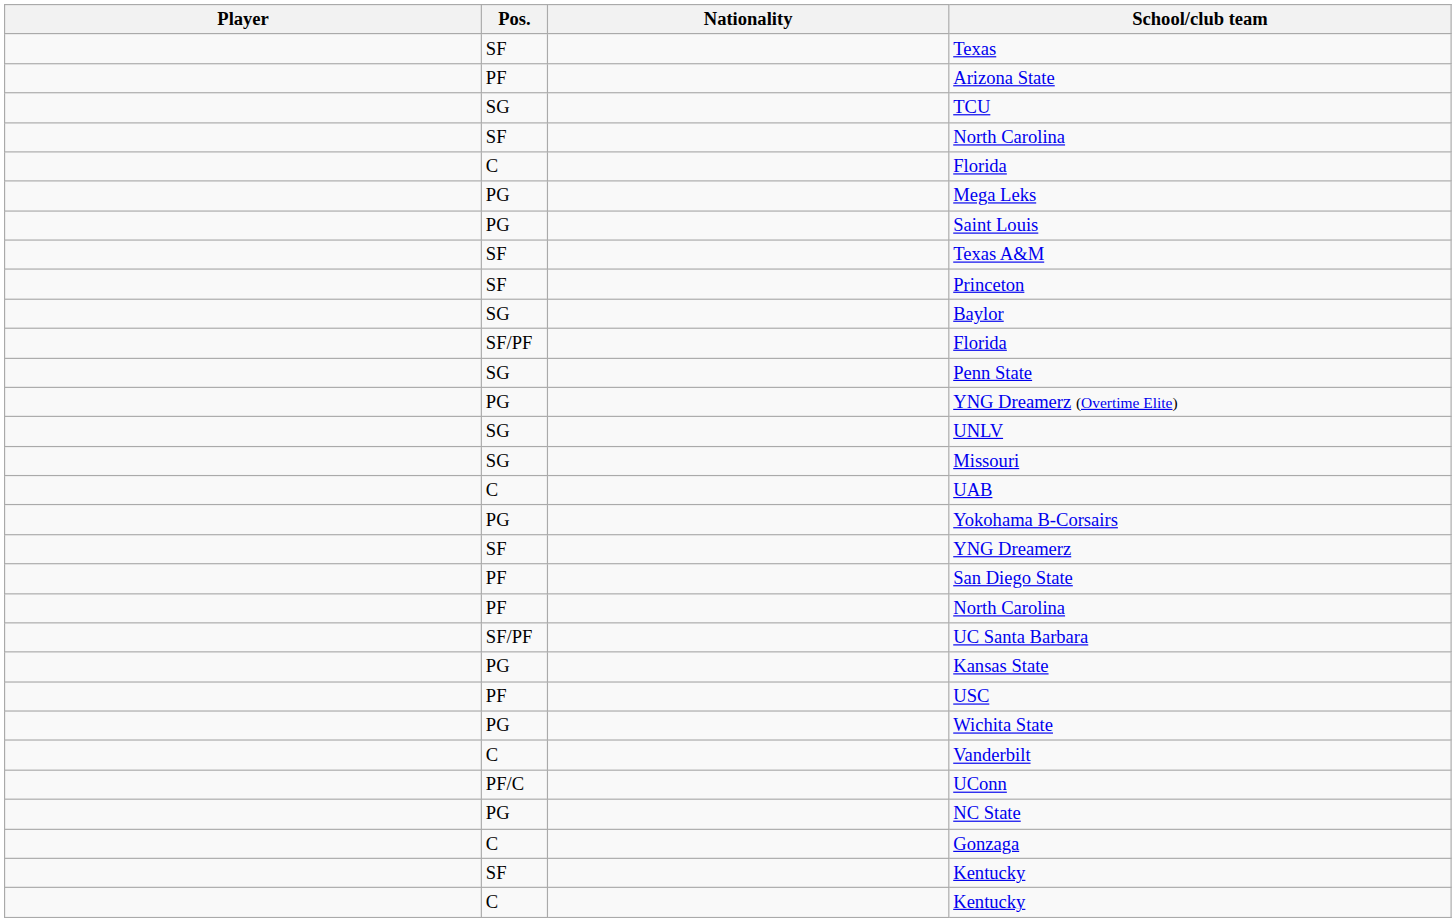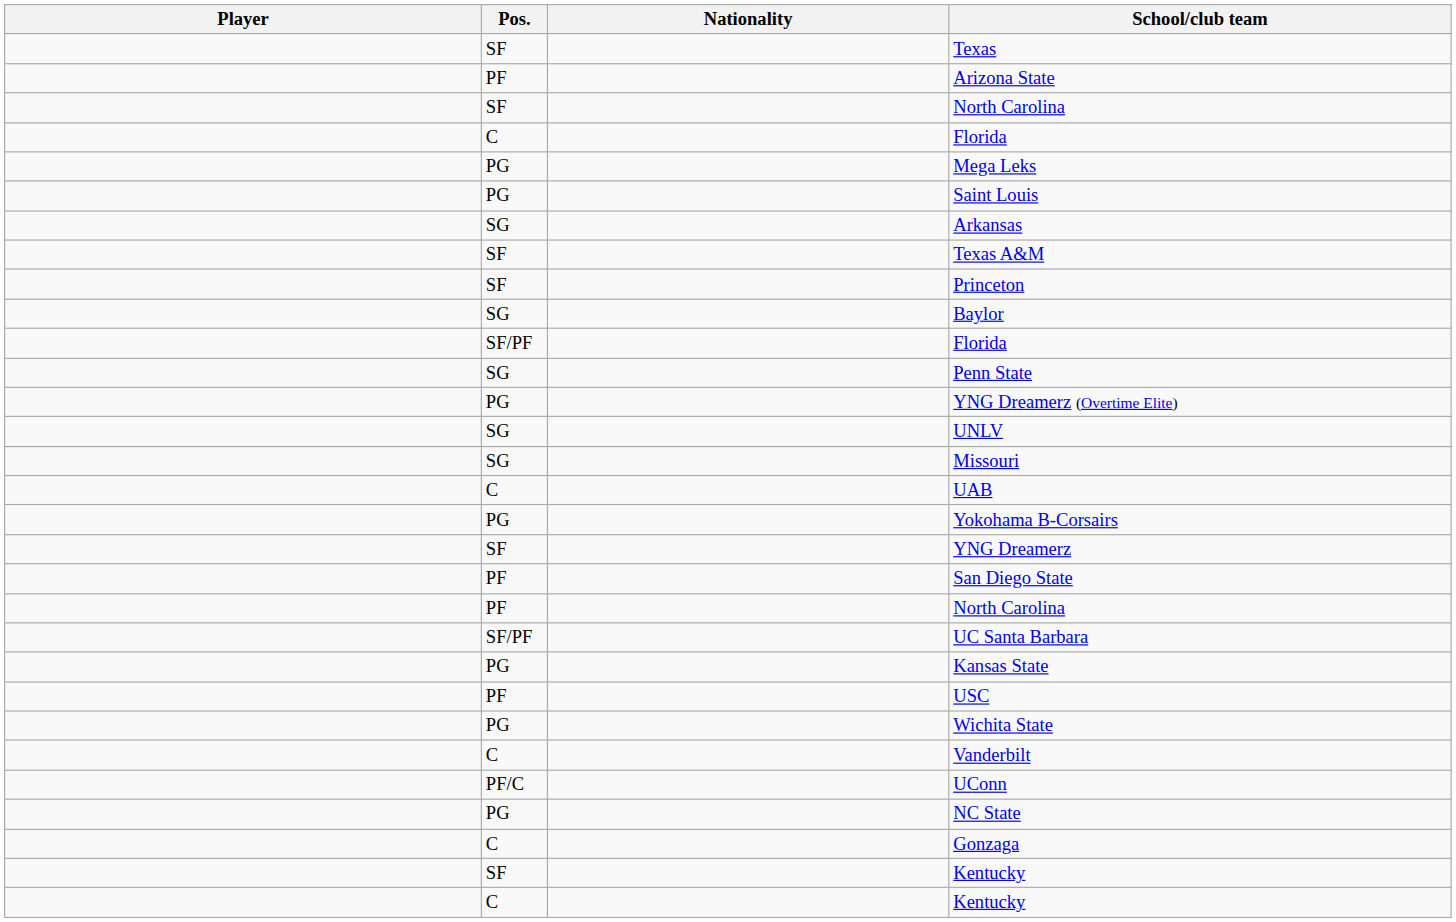- row: SG | TCU
+ row: SG | Arkansas
